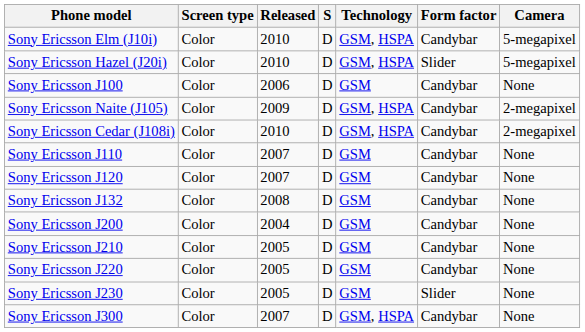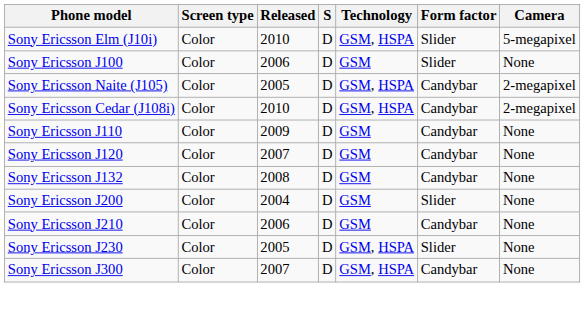Sony Ericsson Elm (J10i) | Form factor: Candybar -> Slider
- row: Sony Ericsson Hazel (J20i) | Color | 2010 | D | GSM, HSPA | Slider | 5-megapixel
Sony Ericsson J100 | Form factor: Candybar -> Slider
Sony Ericsson Naite (J105) | Released: 2009 -> 2005
Sony Ericsson J110 | Released: 2007 -> 2009
Sony Ericsson J200 | Form factor: Candybar -> Slider
Sony Ericsson J210 | Released: 2005 -> 2006
- row: Sony Ericsson J220 | Color | 2005 | D | GSM | Candybar | None
Sony Ericsson J230 | Technology: GSM -> GSM, HSPA
